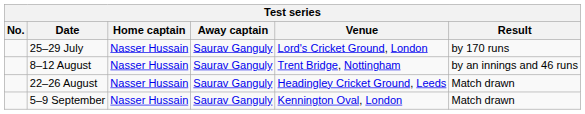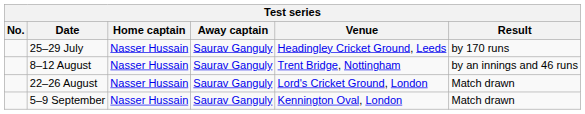25–29 July | Venue: Lord's Cricket Ground, London -> Headingley Cricket Ground, Leeds
22–26 August | Venue: Headingley Cricket Ground, Leeds -> Lord's Cricket Ground, London
